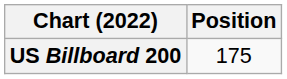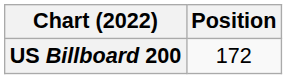US Billboard 200 | Position: 175 -> 172
